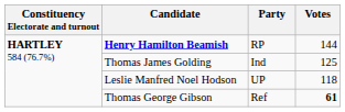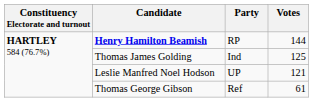Leslie Manfred Noel Hodson | Votes: 118 -> 121
Thomas George Gibson | Votes: bold -> normal
